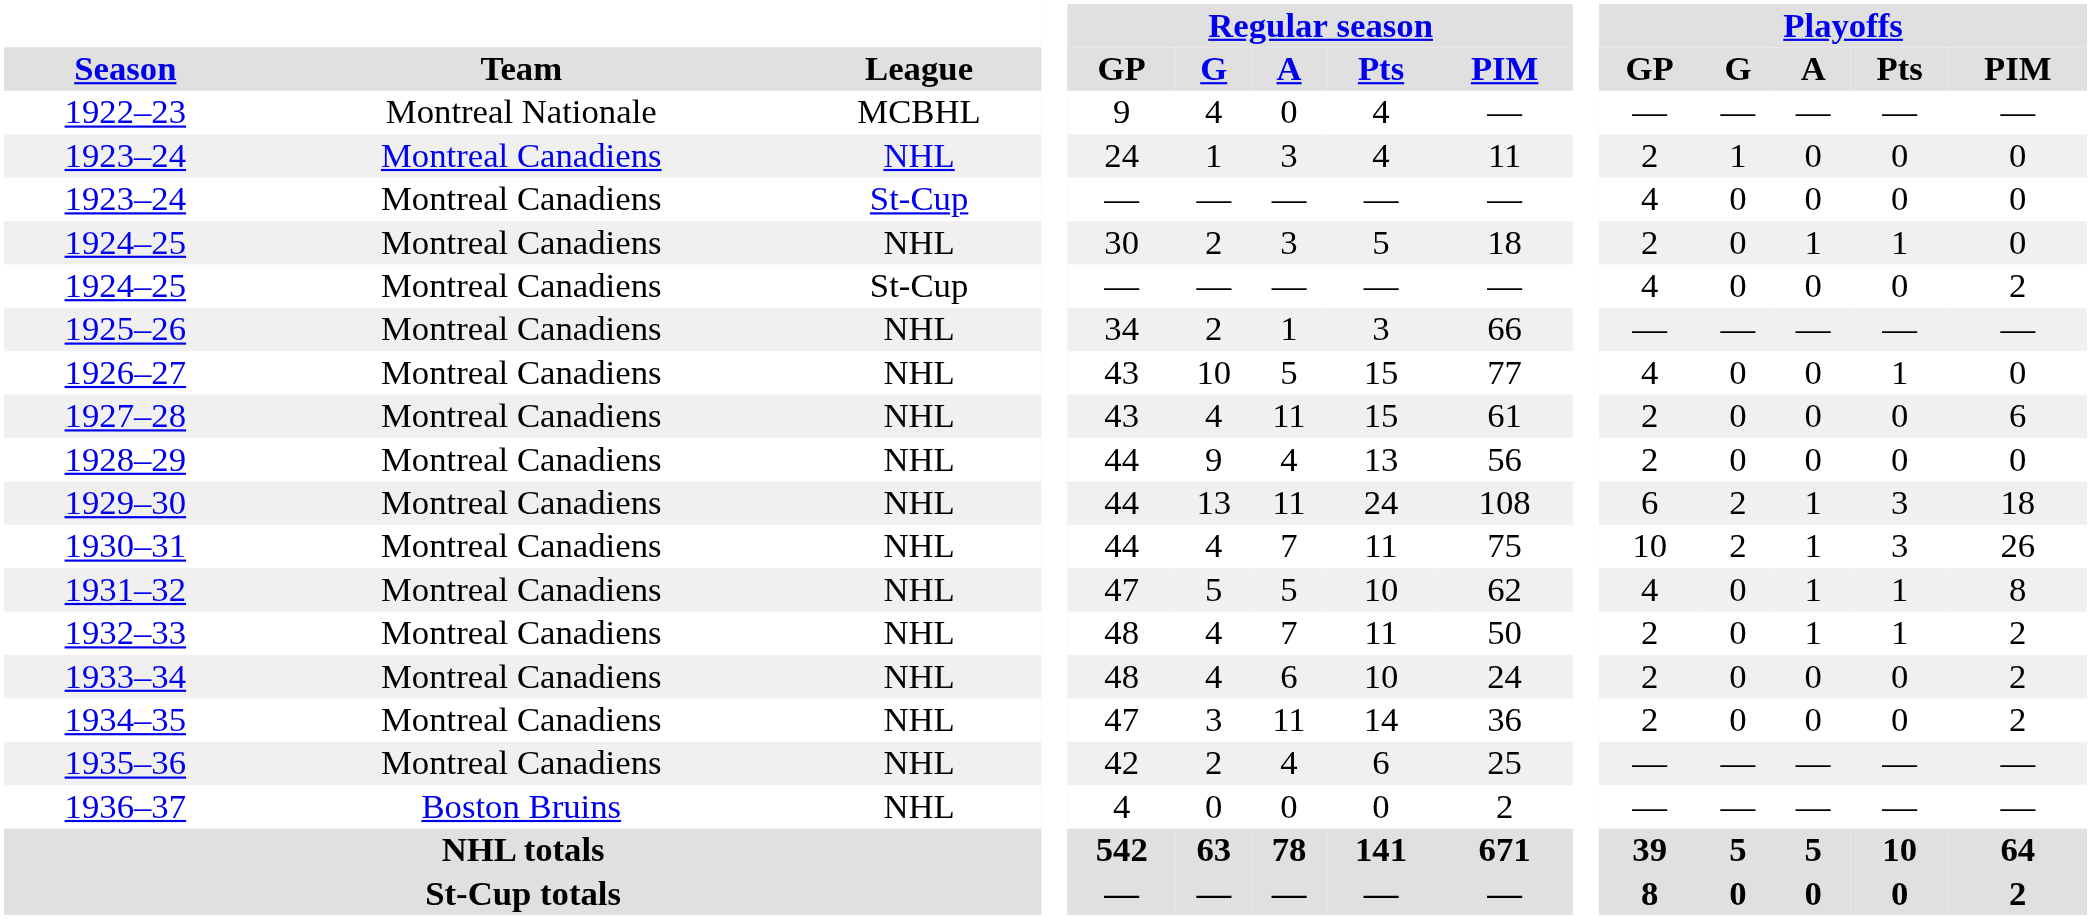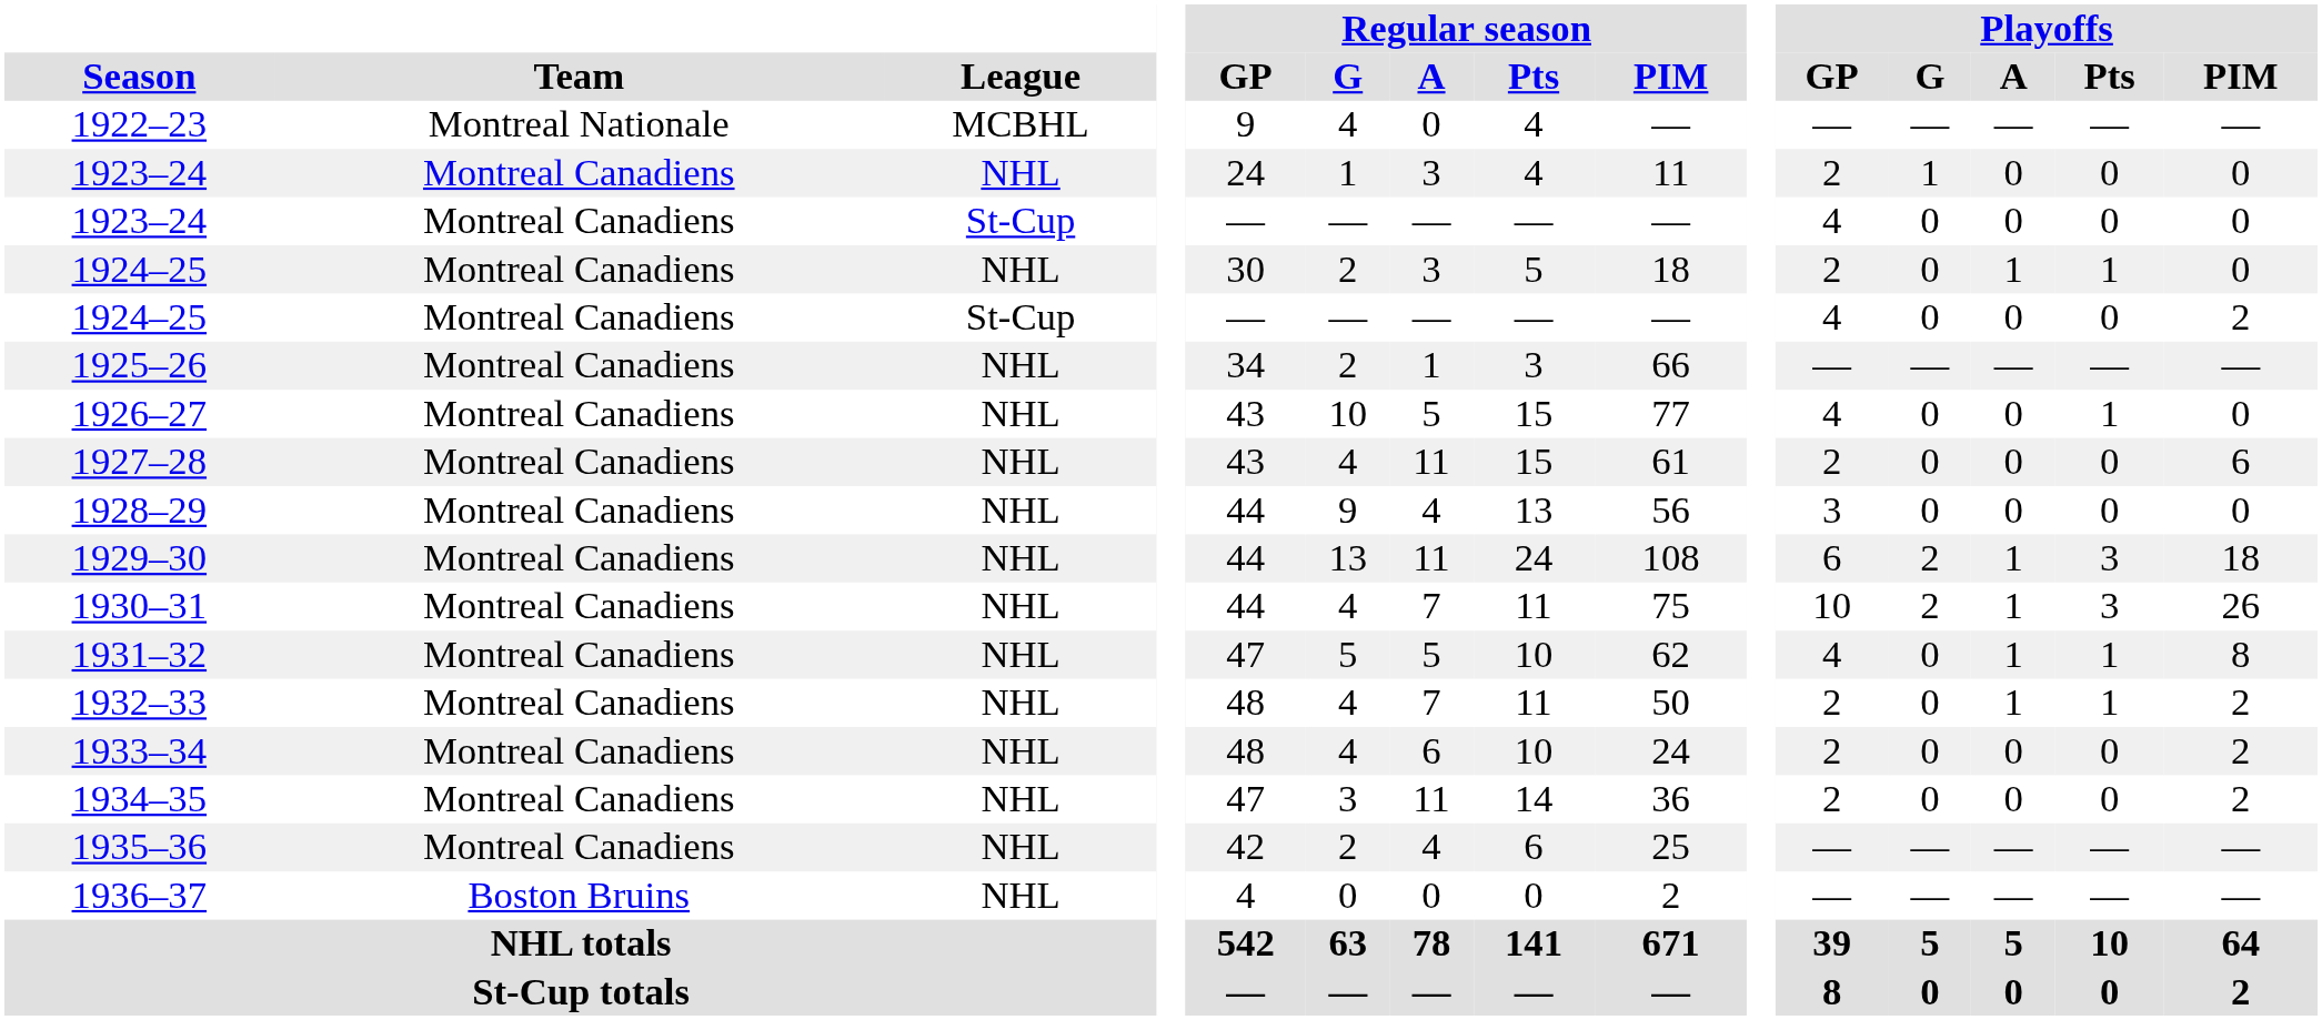1928–29 | Playoffs / GP: 2 -> 3
